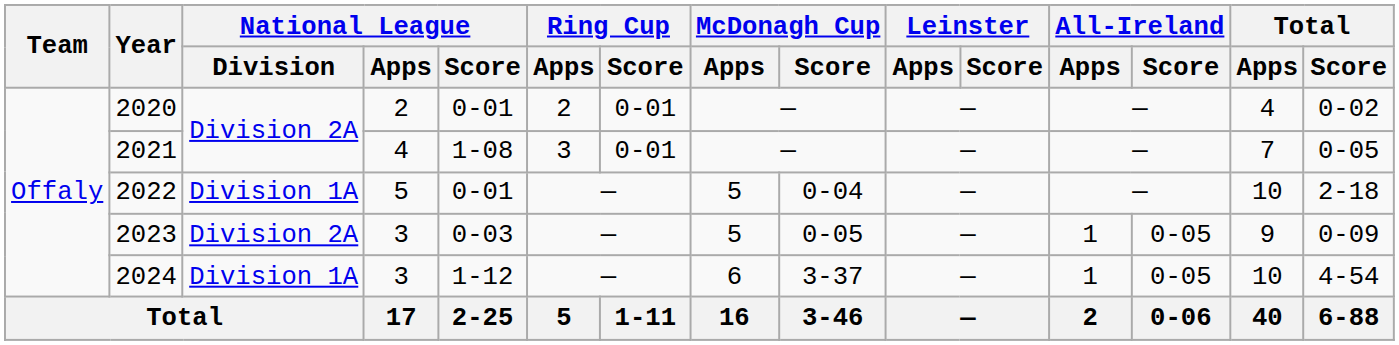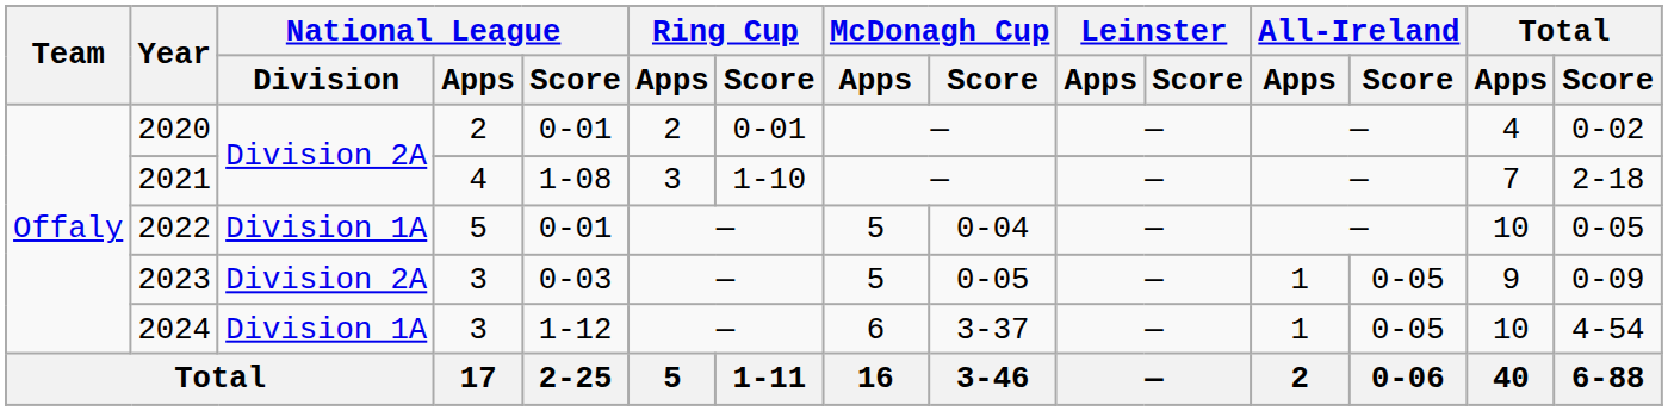2021 | Ring Cup / Score: 0-01 -> 1-10
2021 | Total / Score: 0-05 -> 2-18
2022 | Total / Score: 2-18 -> 0-05
